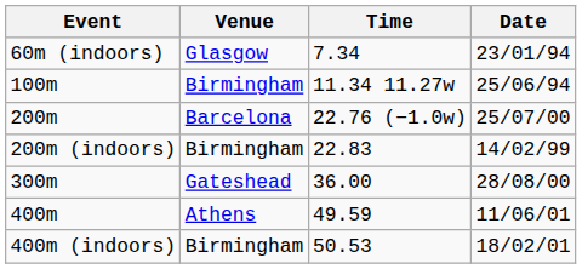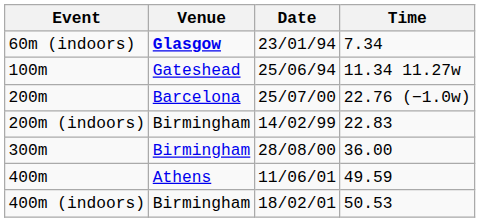columns swapped: Time <-> Date
60m (indoors) | Venue: normal -> bold
100m | Venue: Birmingham -> Gateshead
300m | Venue: Gateshead -> Birmingham
